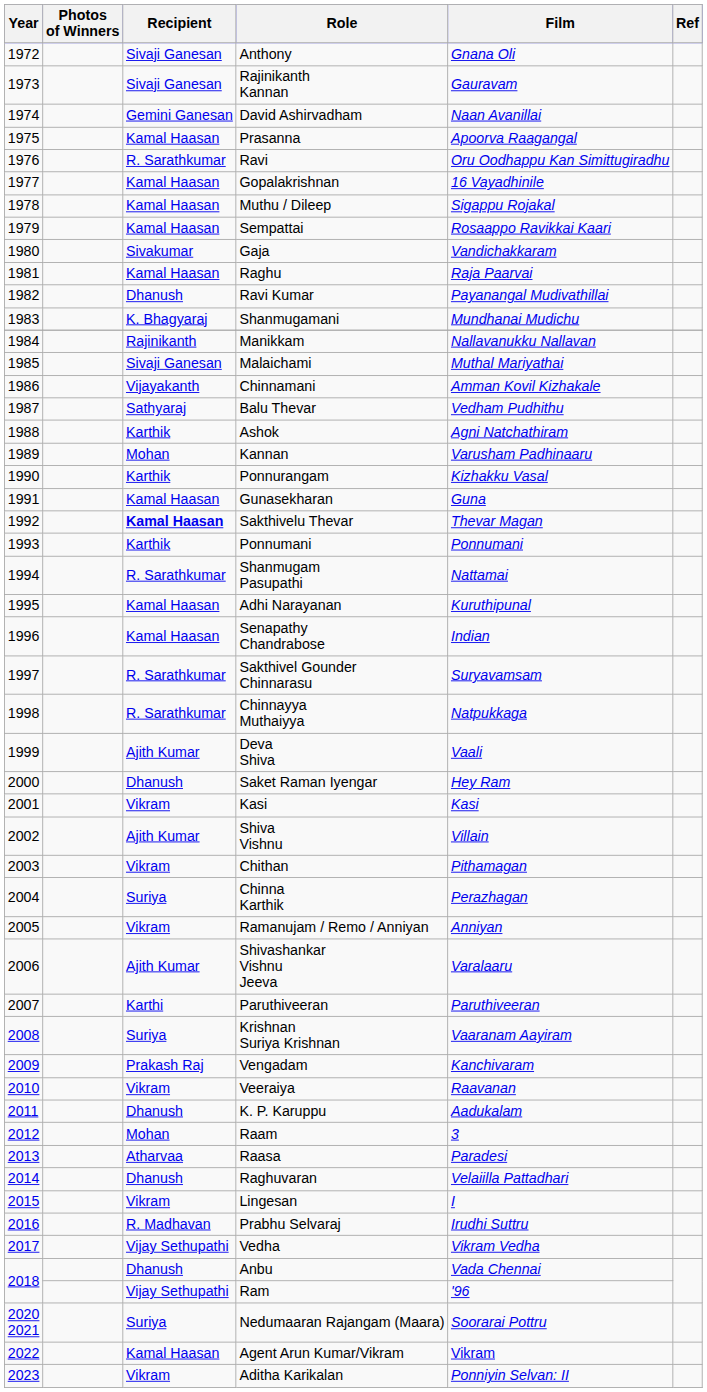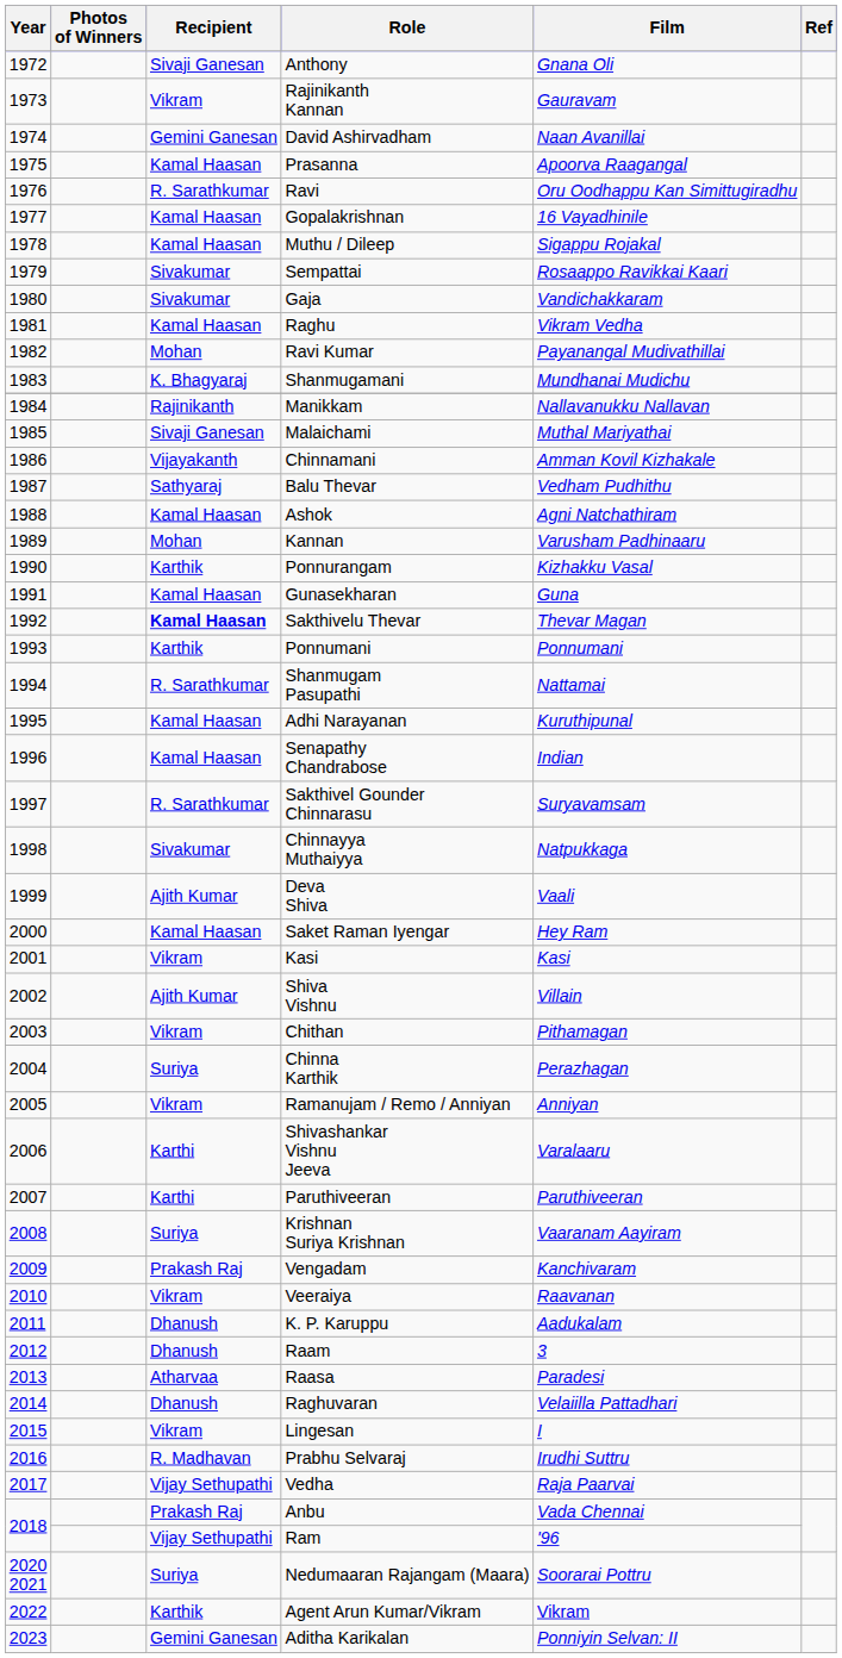Rajinikanth Kannan | Recipient: Sivaji Ganesan -> Vikram
Sempattai | Recipient: Kamal Haasan -> Sivakumar
Raghu | Film: Raja Paarvai -> Vikram Vedha
Ravi Kumar | Recipient: Dhanush -> Mohan
Ashok | Recipient: Karthik -> Kamal Haasan
Chinnayya Muthaiyya | Recipient: R. Sarathkumar -> Sivakumar
Saket Raman Iyengar | Recipient: Dhanush -> Kamal Haasan
Shivashankar Vishnu Jeeva | Recipient: Ajith Kumar -> Karthi
Raam | Recipient: Mohan -> Dhanush
Vedha | Film: Vikram Vedha -> Raja Paarvai
Anbu | Recipient: Dhanush -> Prakash Raj
Agent Arun Kumar/Vikram | Recipient: Kamal Haasan -> Karthik
Aditha Karikalan | Recipient: Vikram -> Gemini Ganesan
